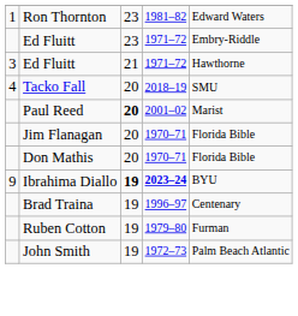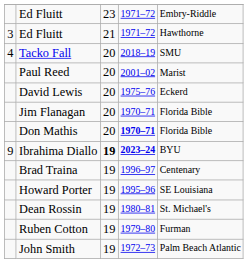- row: 1 | Ron Thornton | 23 | 1981–82 | Edward Waters
Paul Reed | column 3: bold -> normal
+ row: David Lewis | 20 | 1975–76 | Eckerd
Don Mathis | column 4: normal -> bold
+ row: Howard Porter | 19 | 1995–96 | SE Louisiana
+ row: Dean Rossin | 19 | 1980–81 | St. Michael's
